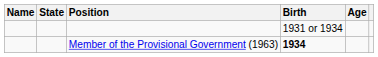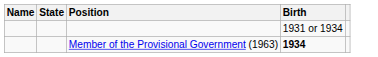- column: Age
